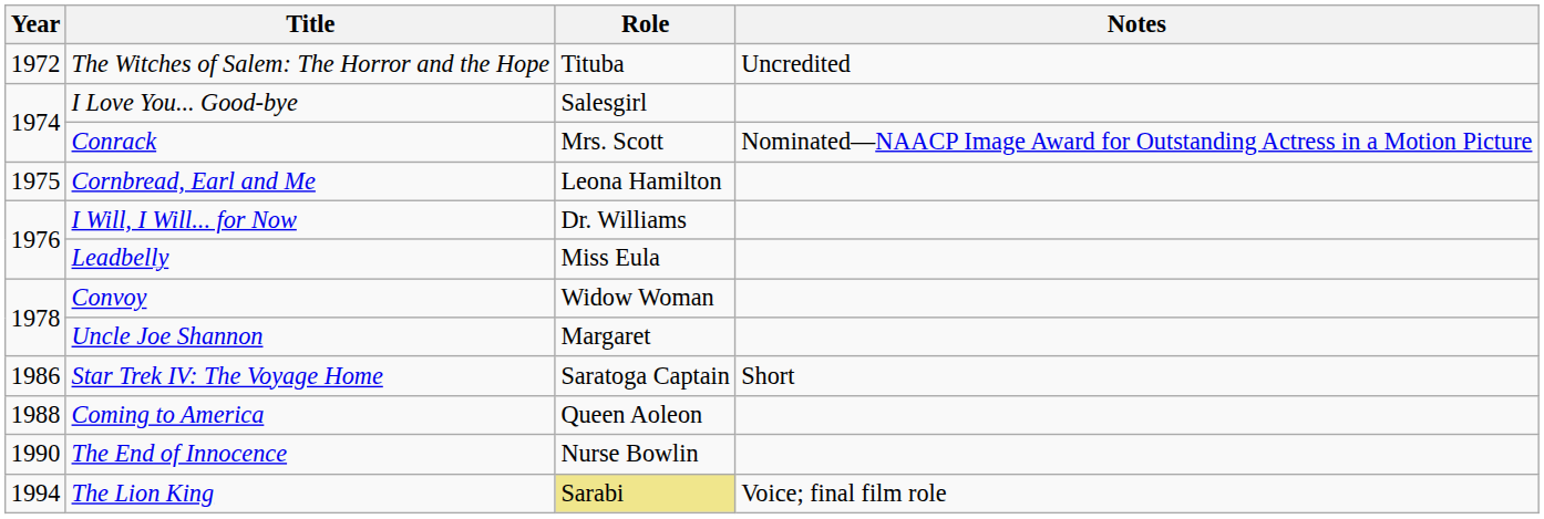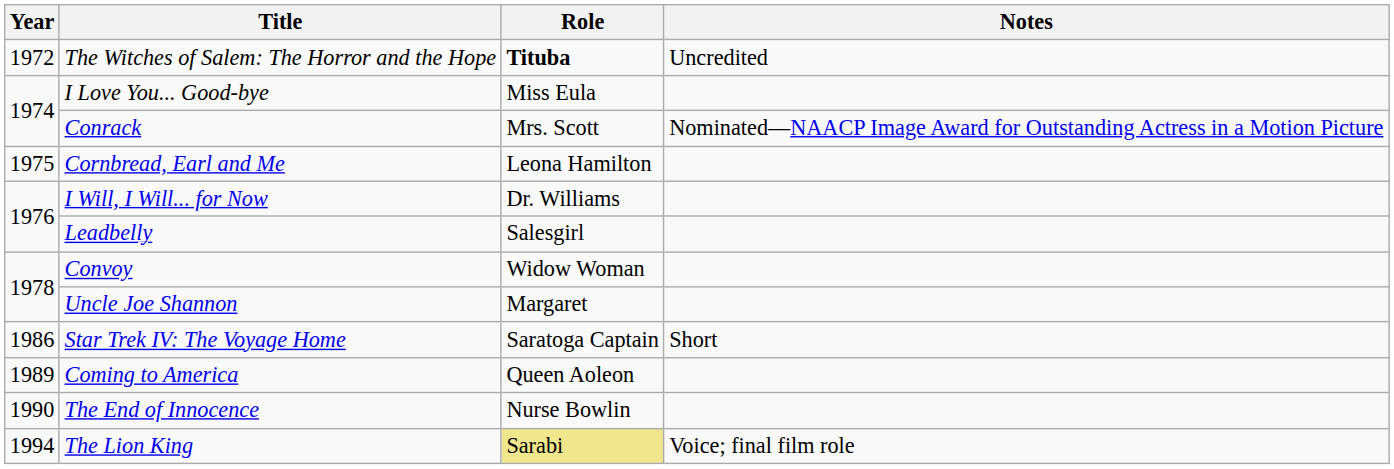The Witches of Salem: The Horror and the Hope | Role: normal -> bold
I Love You... Good-bye | Role: Salesgirl -> Miss Eula
Leadbelly | Role: Miss Eula -> Salesgirl
Coming to America | Year: 1988 -> 1989
